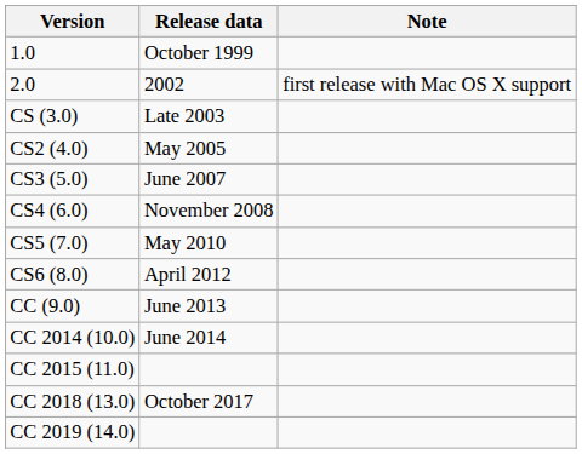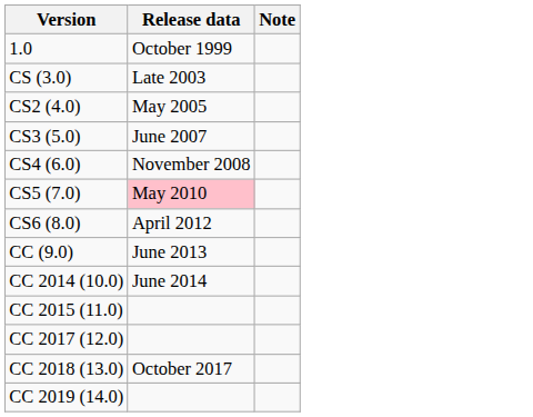- row: 2.0 | 2002 | first release with Mac OS X support
CS5 (7.0) | Release data: no background -> pink background
+ row: CC 2017 (12.0)
